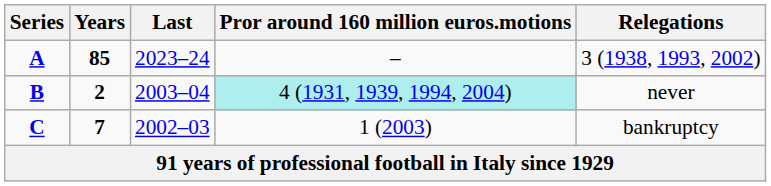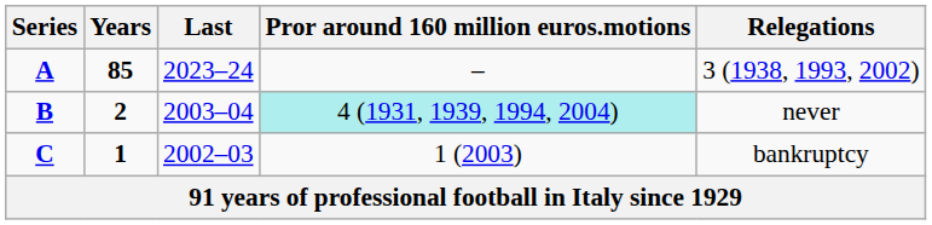C | Years: 7 -> 1
